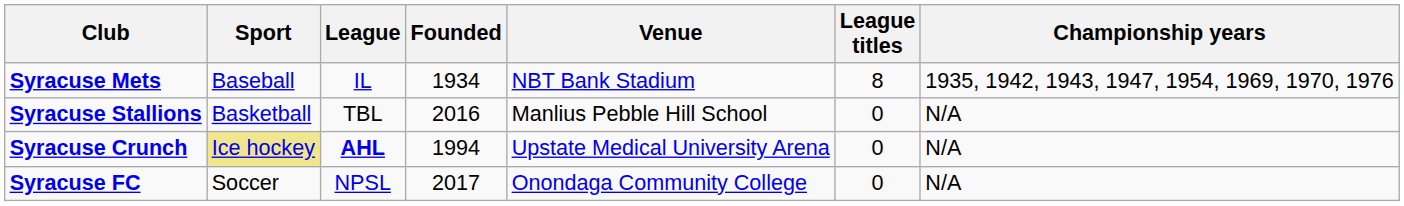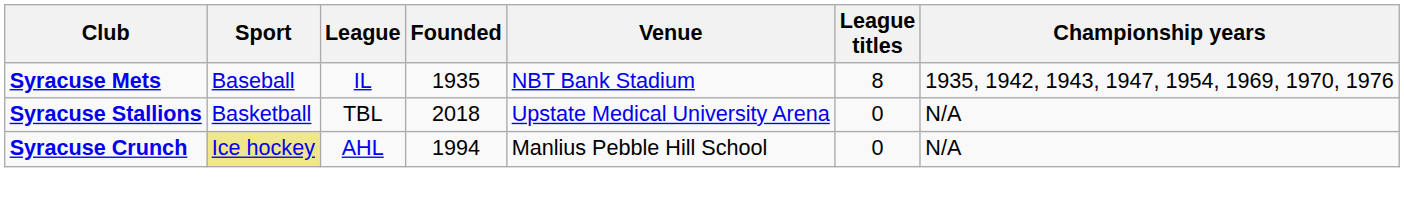Syracuse Mets | Founded: 1934 -> 1935
Syracuse Stallions | Founded: 2016 -> 2018
Syracuse Stallions | Venue: Manlius Pebble Hill School -> Upstate Medical University Arena
Syracuse Crunch | League: bold -> normal
Syracuse Crunch | Venue: Upstate Medical University Arena -> Manlius Pebble Hill School
- row: Syracuse FC | Soccer | NPSL | 2017 | Onondaga Community College | 0 | N/A
